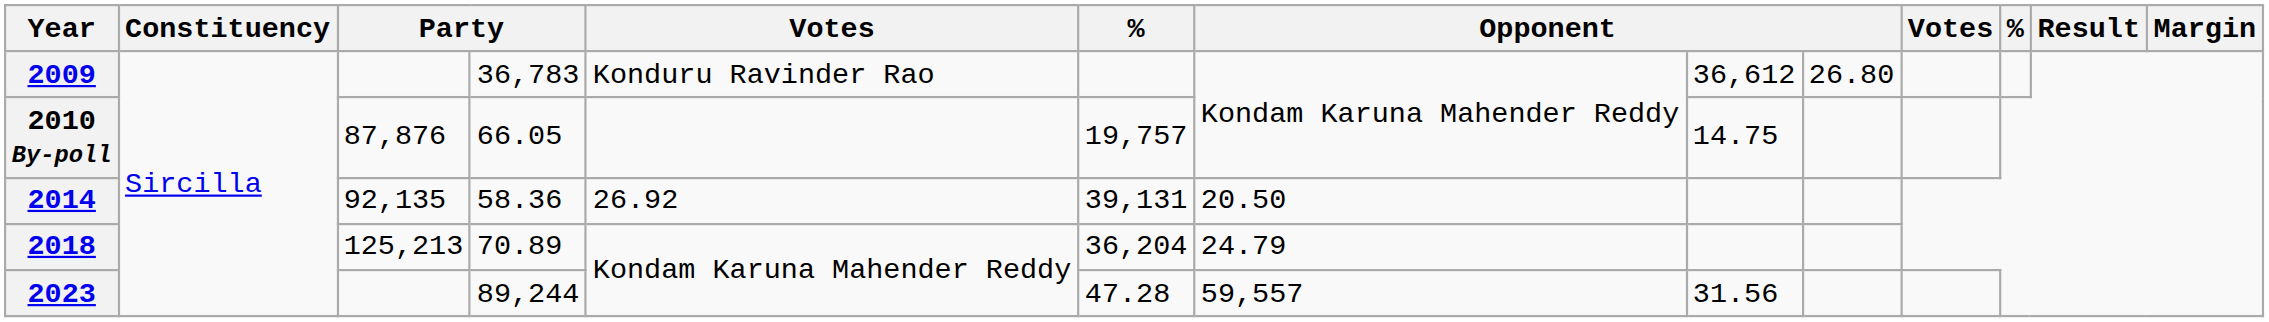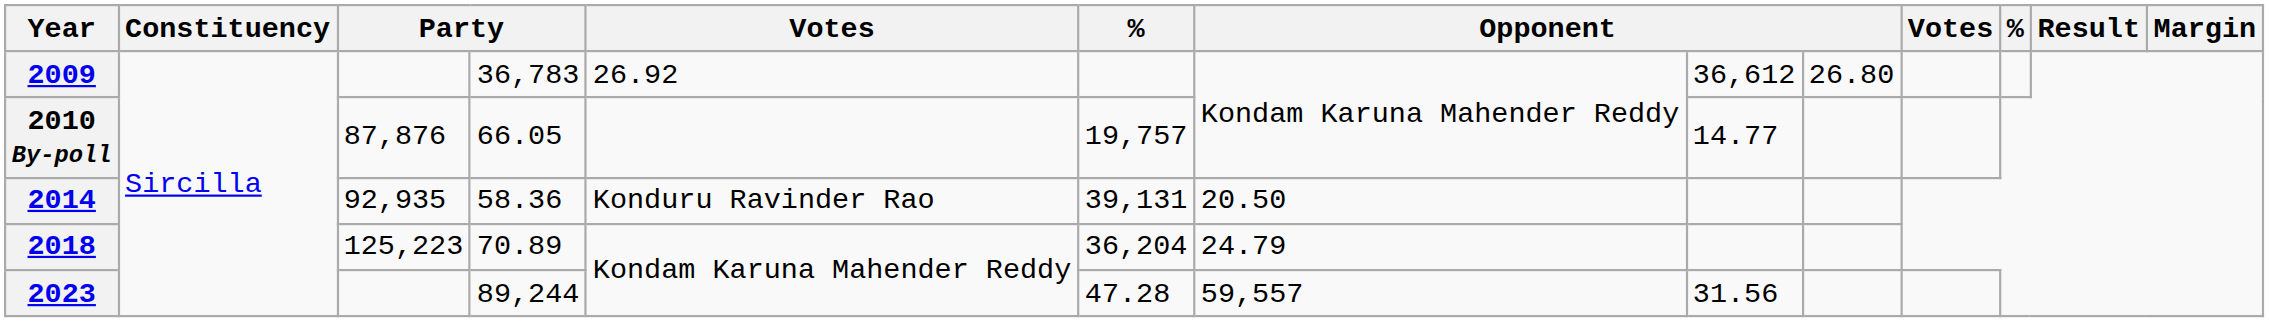2009 | column 5: Konduru Ravinder Rao -> 26.92
2010 By-poll | column 8: 14.75 -> 14.77
2014 | column 3: 92,135 -> 92,935
2014 | column 5: 26.92 -> Konduru Ravinder Rao
2018 | column 3: 125,213 -> 125,223
